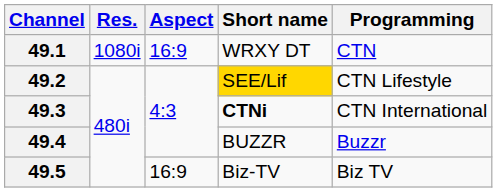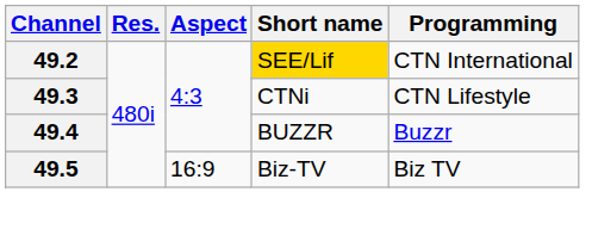- row: 49.1 | 1080i | 16:9 | WRXY DT | CTN
49.2 | Programming: CTN Lifestyle -> CTN International
49.3 | Short name: bold -> normal
49.3 | Programming: CTN International -> CTN Lifestyle
